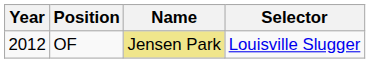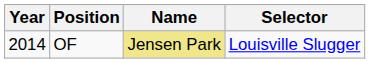OF | Year: 2012 -> 2014
